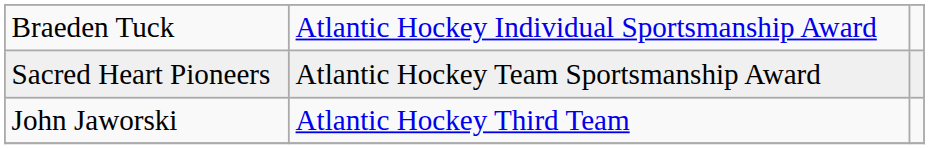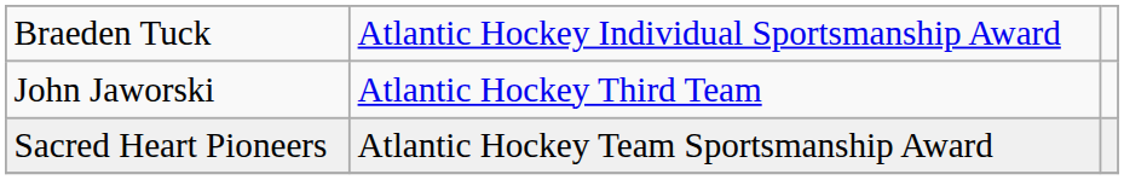rows swapped: Sacred Heart Pioneers <-> John Jaworski
